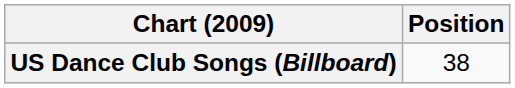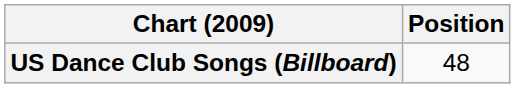US Dance Club Songs (Billboard) | Position: 38 -> 48
